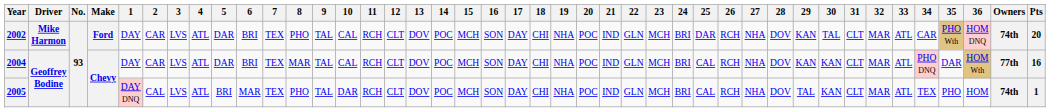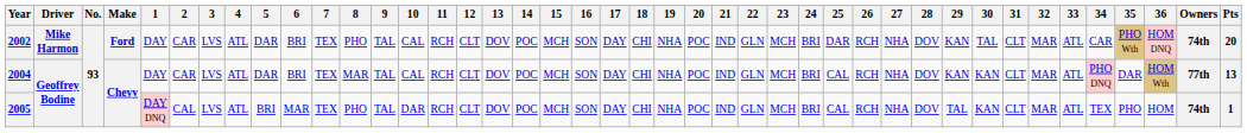2004 | Pts: 16 -> 13
